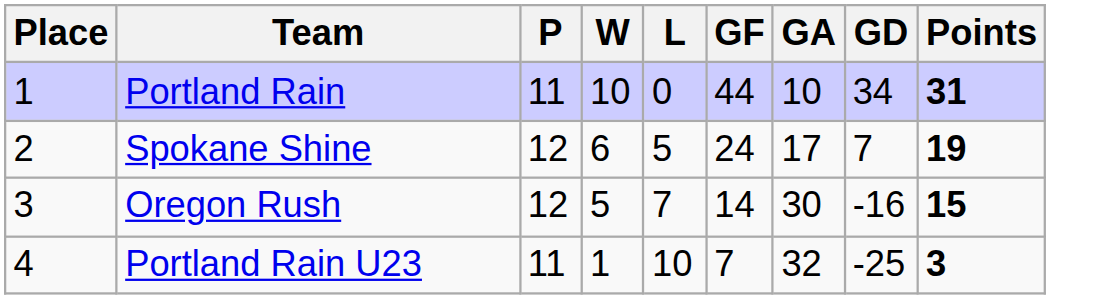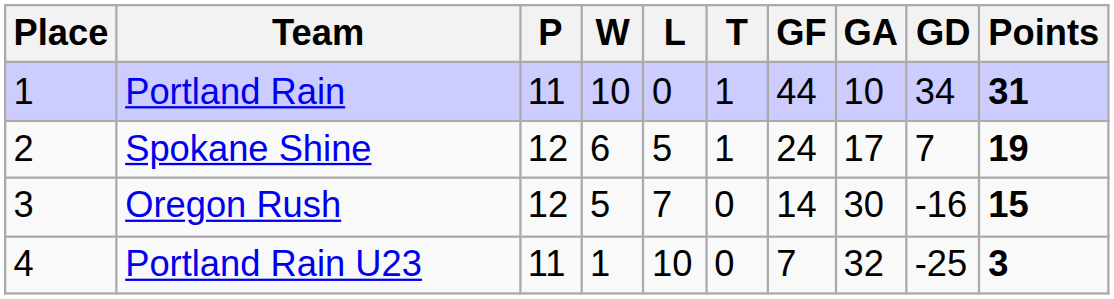+ column: T | 1 | 1 | 0 | 0
